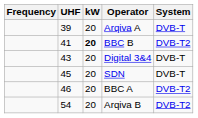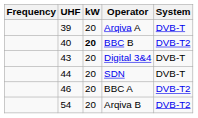BBC B | UHF: 41 -> 40
SDN | UHF: 45 -> 44
